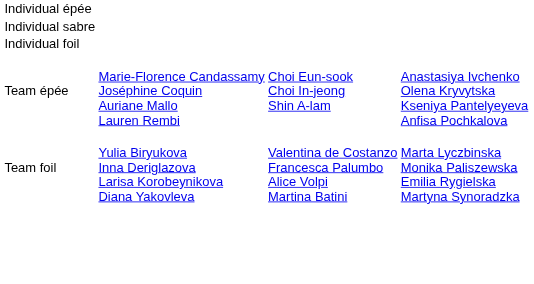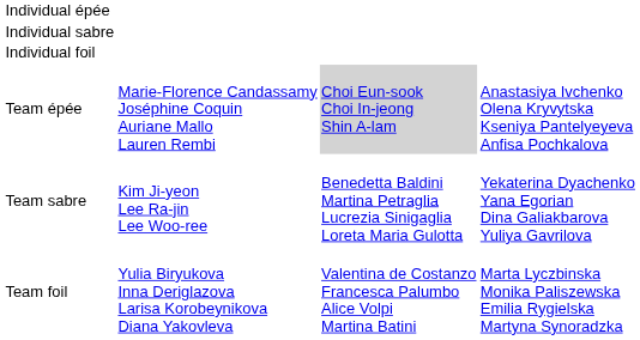Team épée | column 3: no background -> lightgrey background
+ row: Team sabre | Kim Ji-yeon Lee Ra-jin Lee Woo-ree | Benedetta Baldini Martina Petraglia Lucrezia Sinigaglia Loreta Maria Gulotta | Yekaterina Dyachenko Yana Egorian Dina Galiakbarova Yuliya Gavrilova
